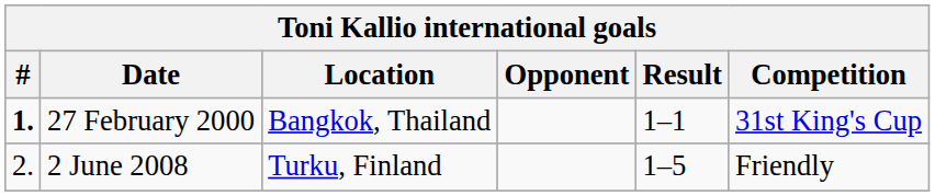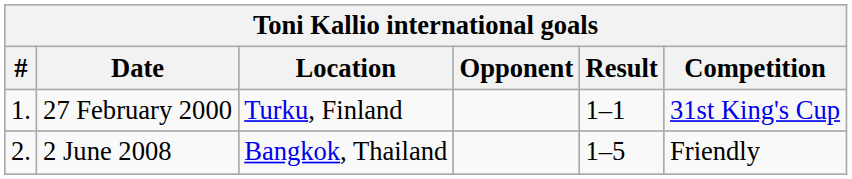27 February 2000 | #: bold -> normal
27 February 2000 | Location: Bangkok, Thailand -> Turku, Finland
2 June 2008 | Location: Turku, Finland -> Bangkok, Thailand
